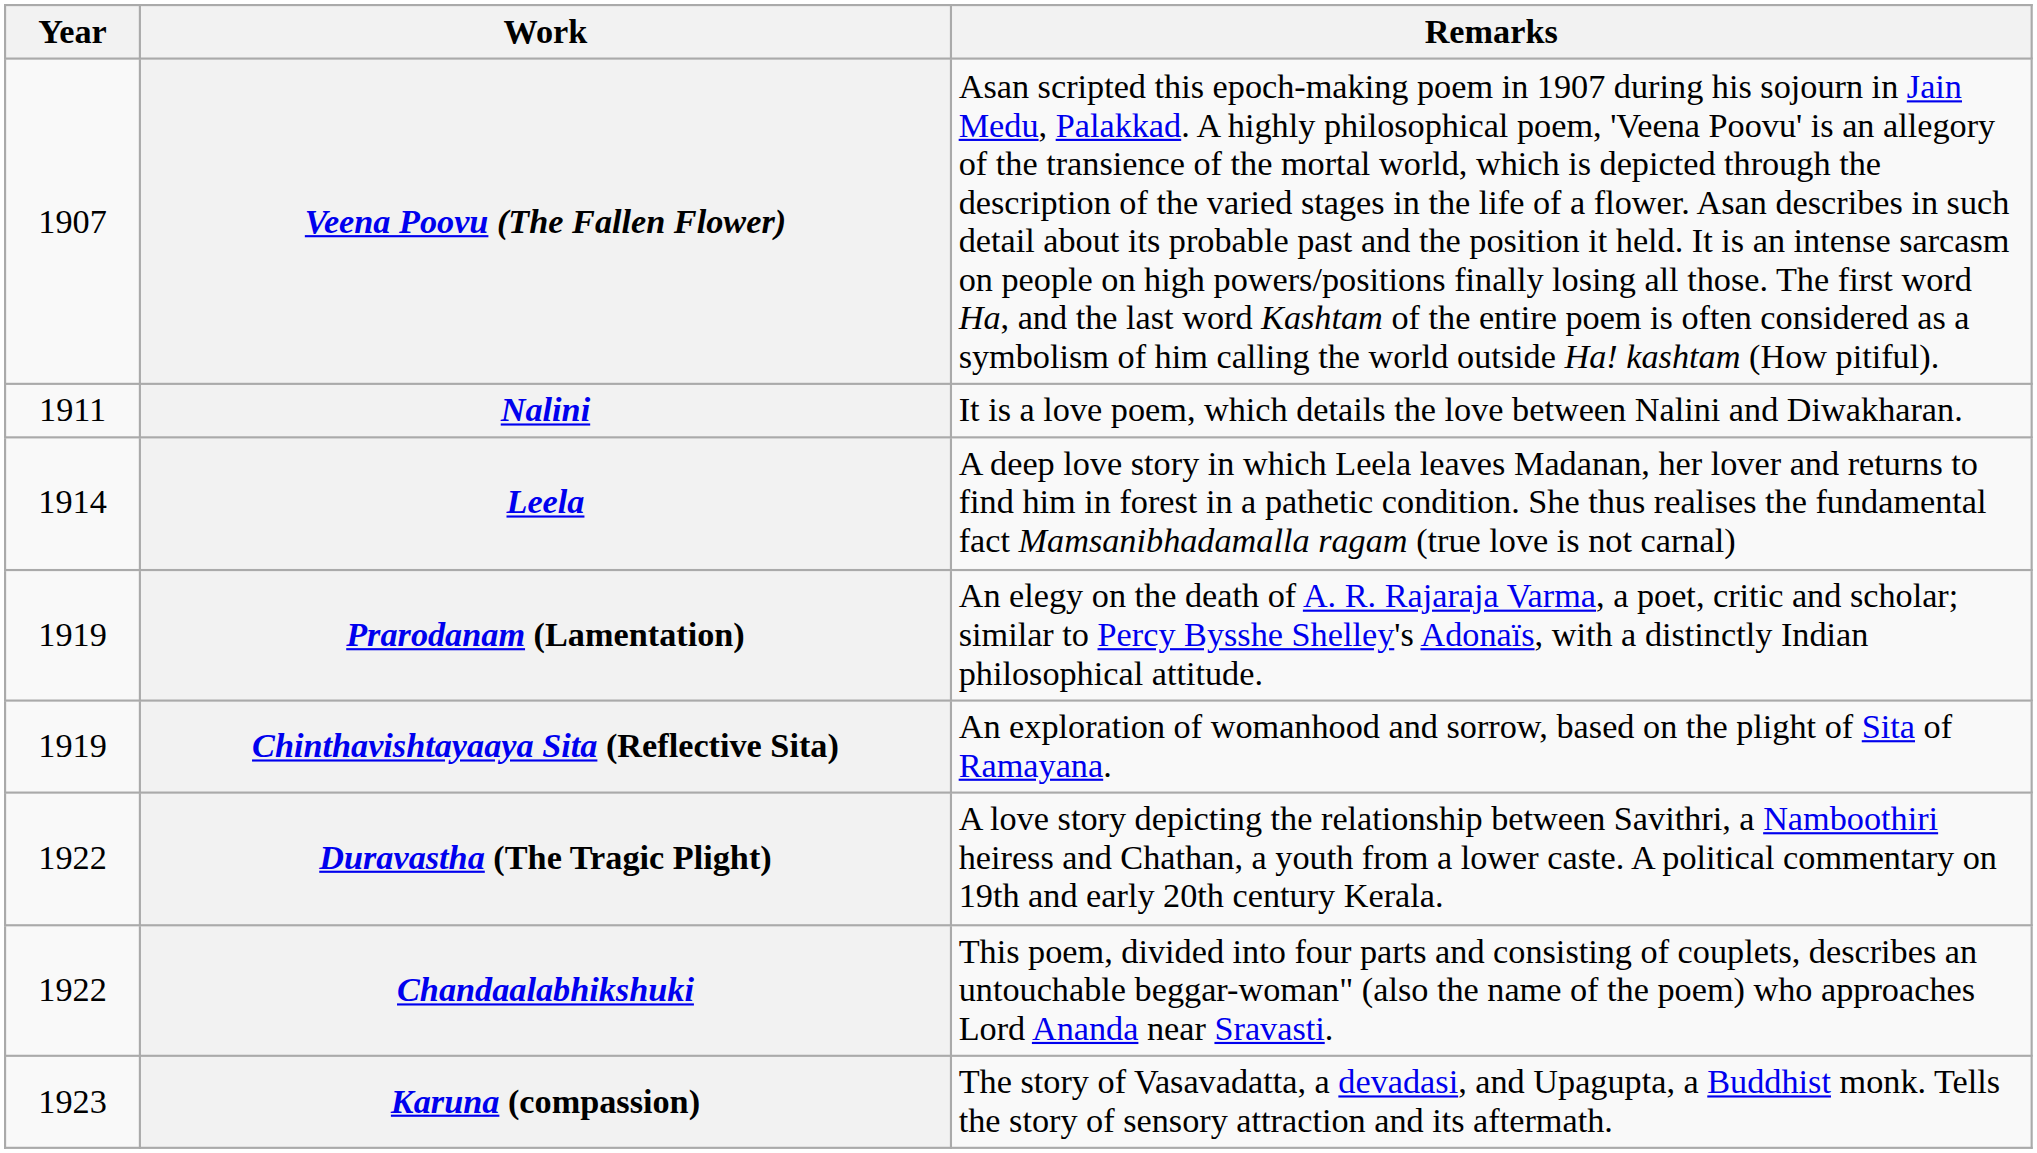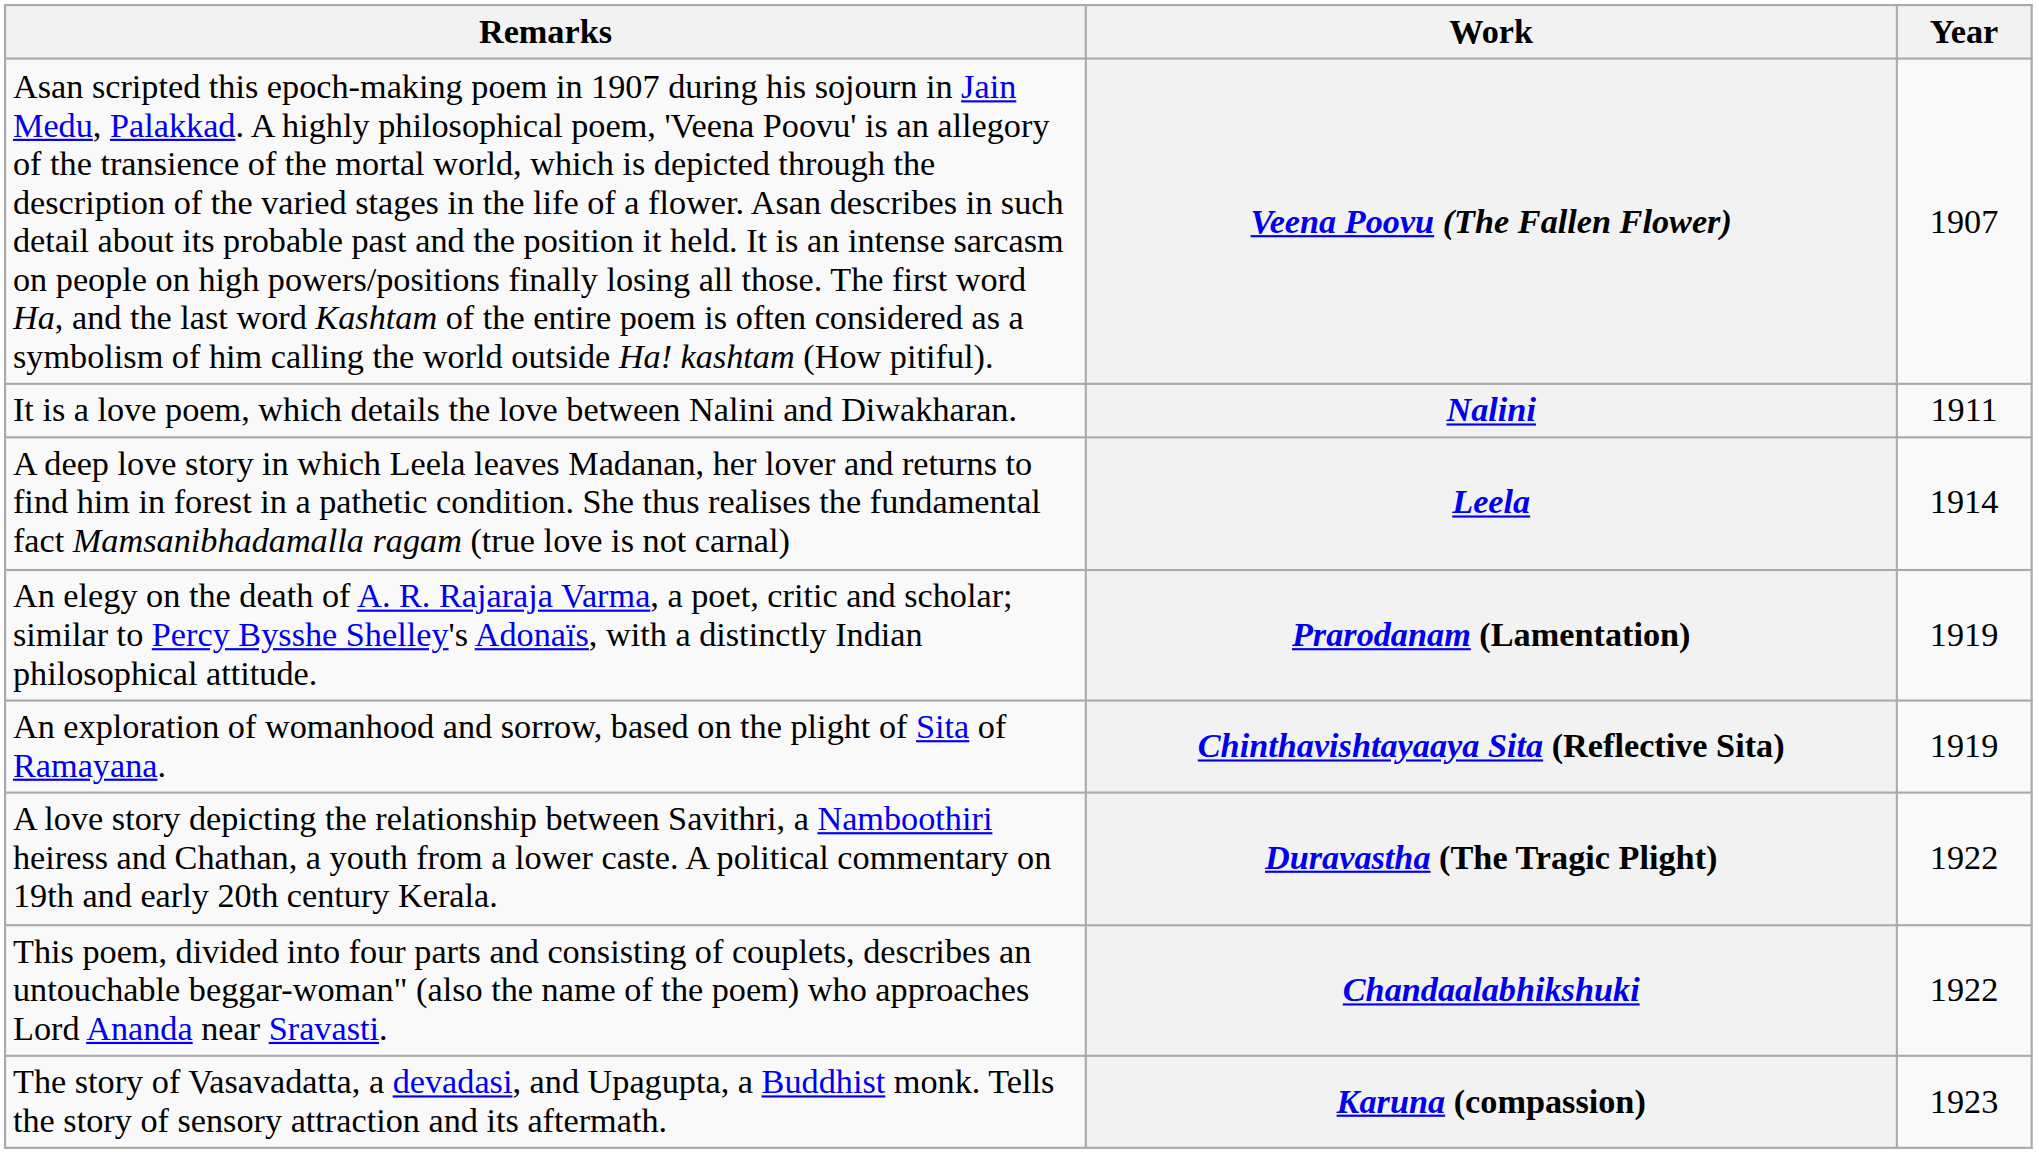columns swapped: Year <-> Remarks
